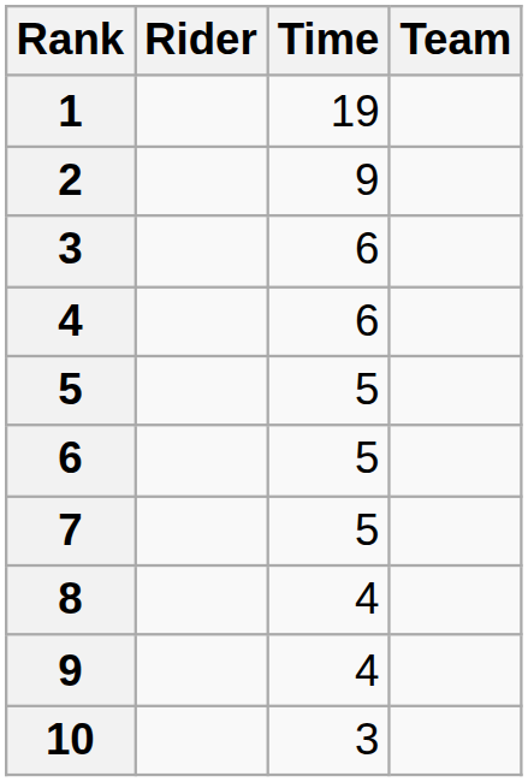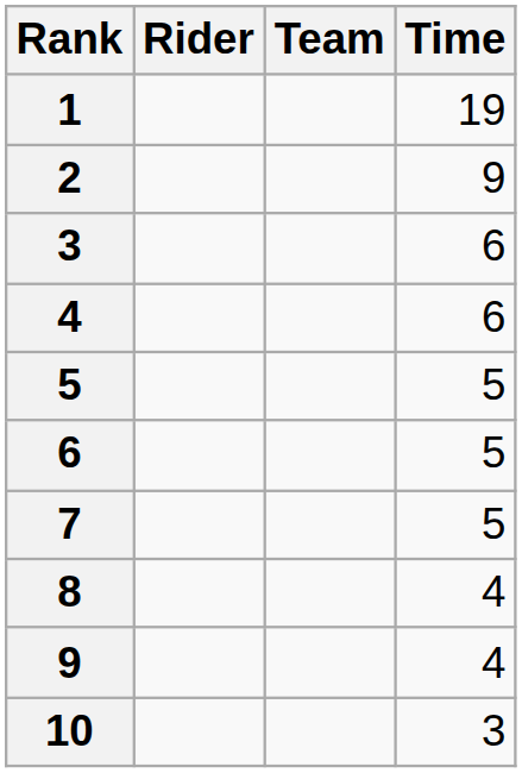columns swapped: Team <-> Time
